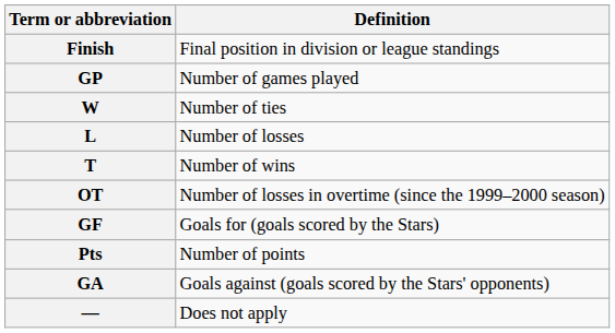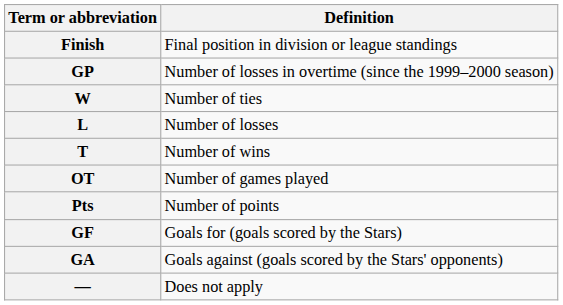GP | Definition: Number of games played -> Number of losses in overtime (since the 1999–2000 season)
OT | Definition: Number of losses in overtime (since the 1999–2000 season) -> Number of games played
rows swapped: Pts <-> GF
